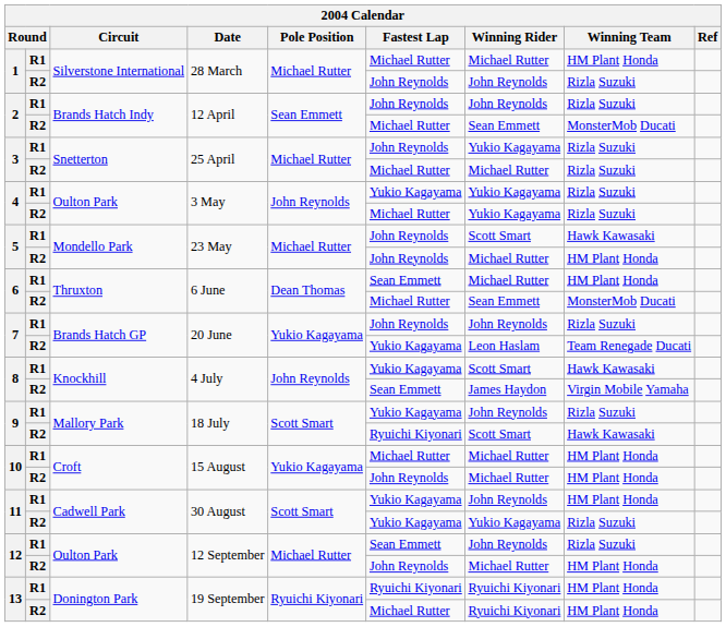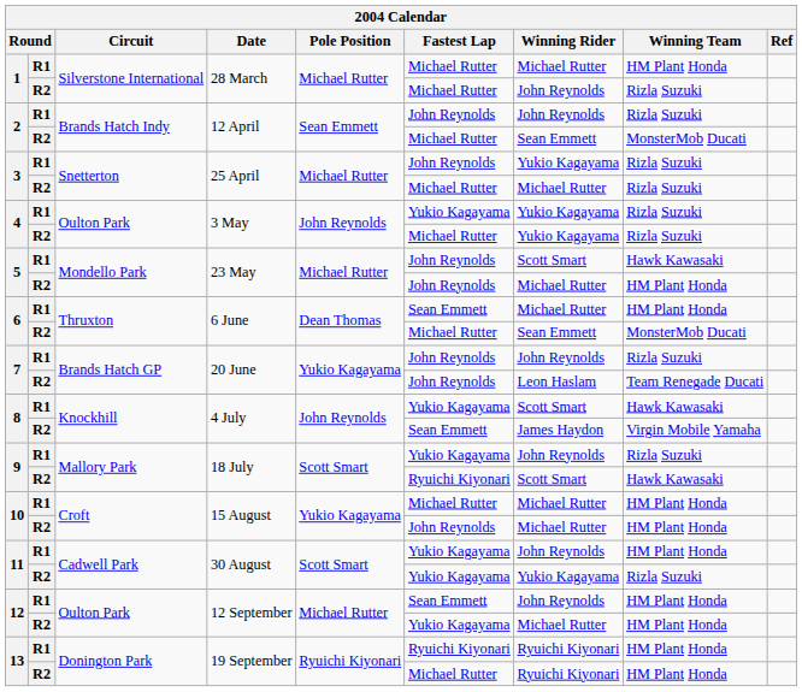1 / R2 | Fastest Lap: John Reynolds -> Michael Rutter
7 / R2 | Fastest Lap: Yukio Kagayama -> John Reynolds
12 / R1 | Winning Team: Rizla Suzuki -> HM Plant Honda
12 / R2 | Fastest Lap: John Reynolds -> Yukio Kagayama
